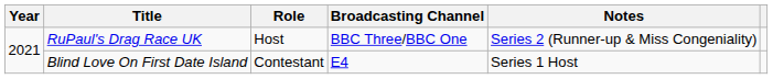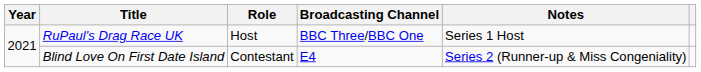RuPaul's Drag Race UK | Notes: Series 2 (Runner-up & Miss Congeniality) -> Series 1 Host
Blind Love On First Date Island | Notes: Series 1 Host -> Series 2 (Runner-up & Miss Congeniality)
